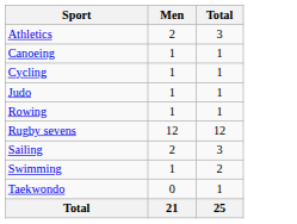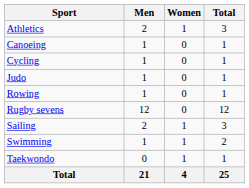+ column: Women | 1 | 0 | 0 | 0 | 0 | 0 | 1 | 1 | 1 | 4
